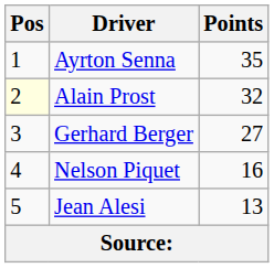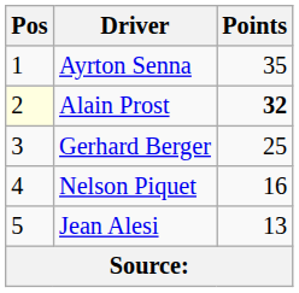Alain Prost | Points: normal -> bold
Gerhard Berger | Points: 27 -> 25
